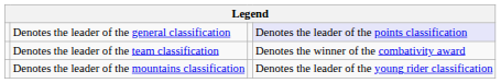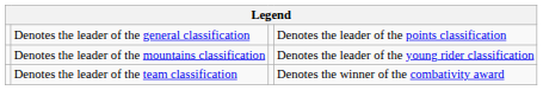Denotes the leader of the general classification | column 4: lavender background -> no background
rows swapped: Denotes the leader of the mountains classification <-> Denotes the leader of the team classification
